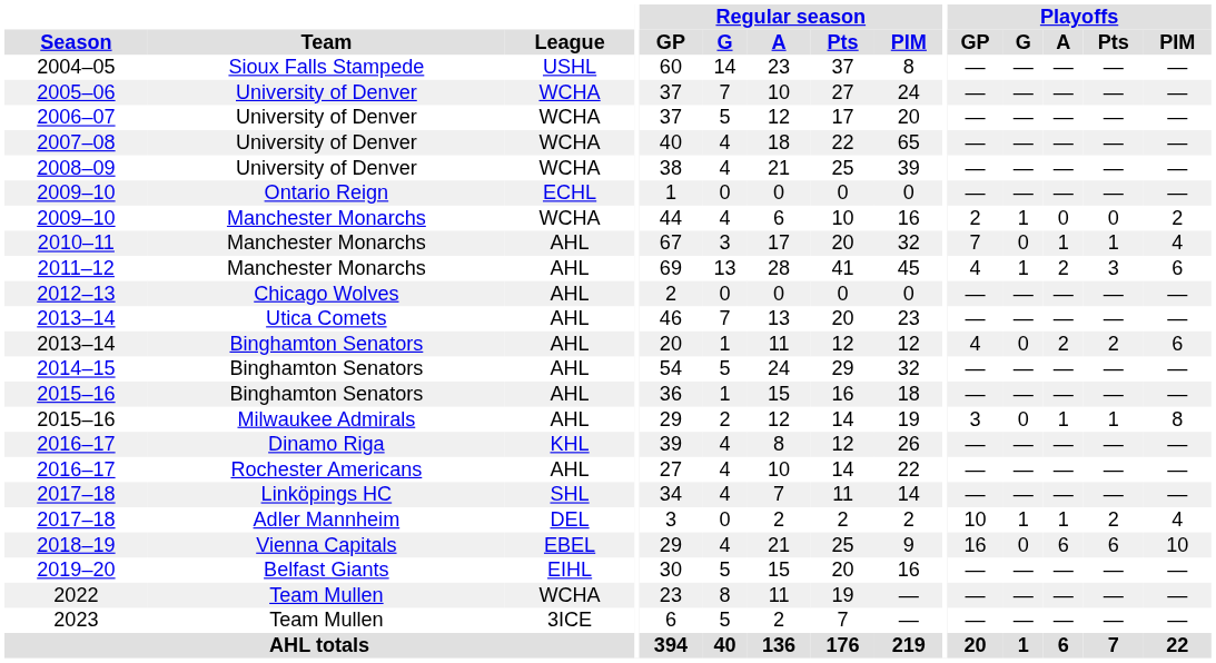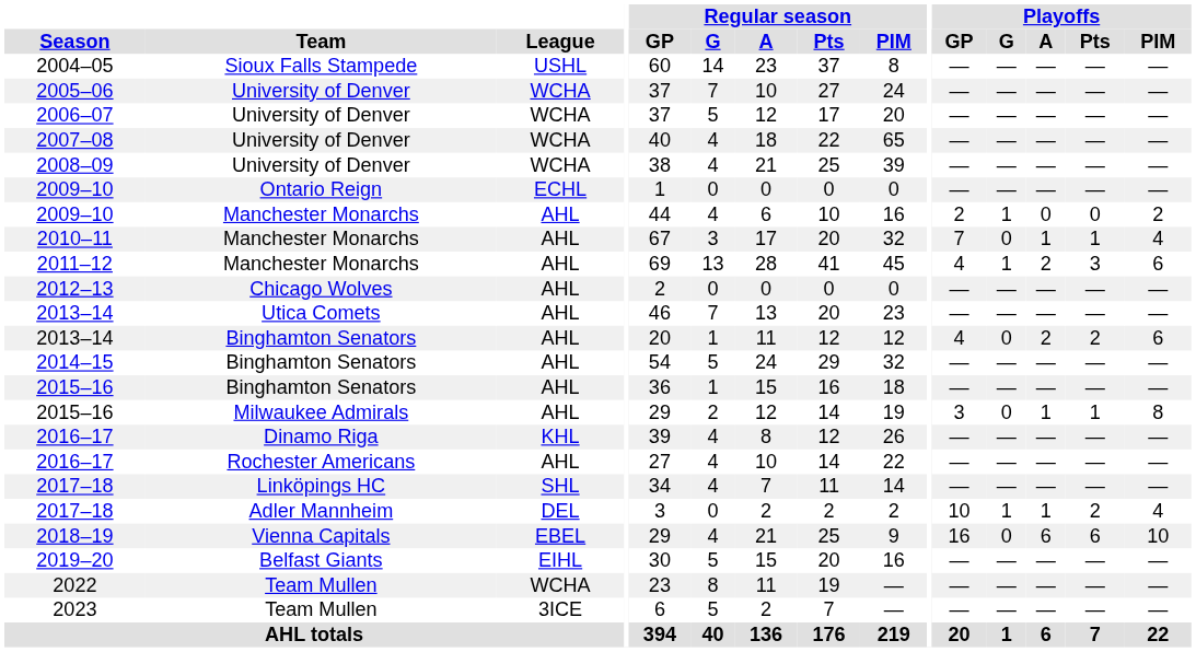2009–10 / Manchester Monarchs | League: WCHA -> AHL
